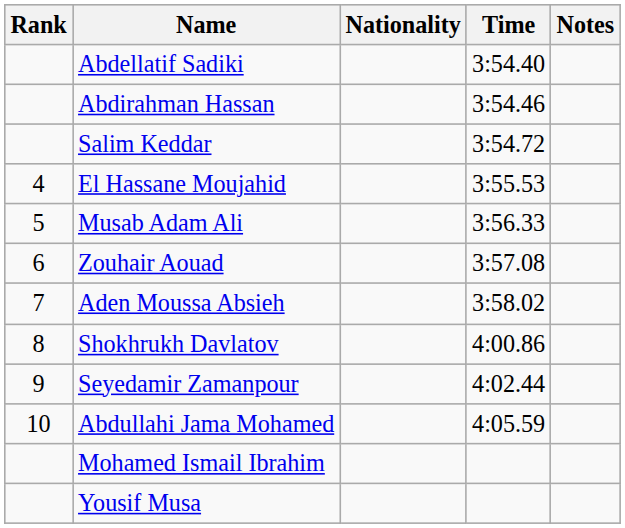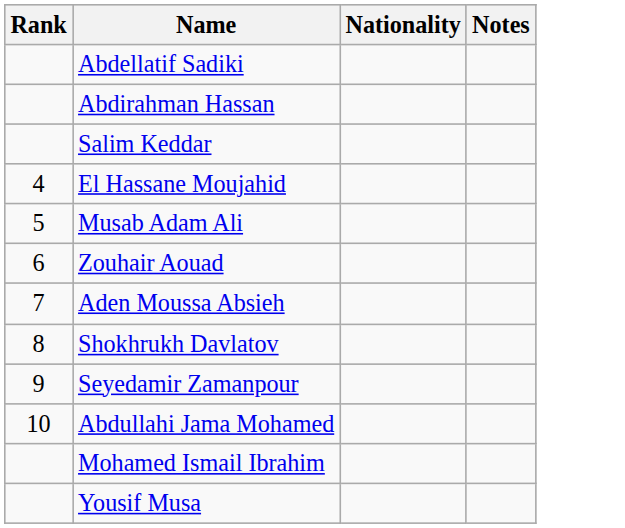- column: Time | 3:54.40 | 3:54.46 | 3:54.72 | 3:55.53 | 3:56.33 | 3:57.08 | 3:58.02 | 4:00.86 | 4:02.44 | 4:05.59
